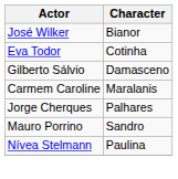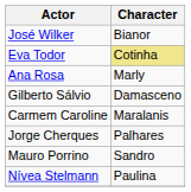Eva Todor | Character: no background -> khaki background
+ row: Ana Rosa | Marly
